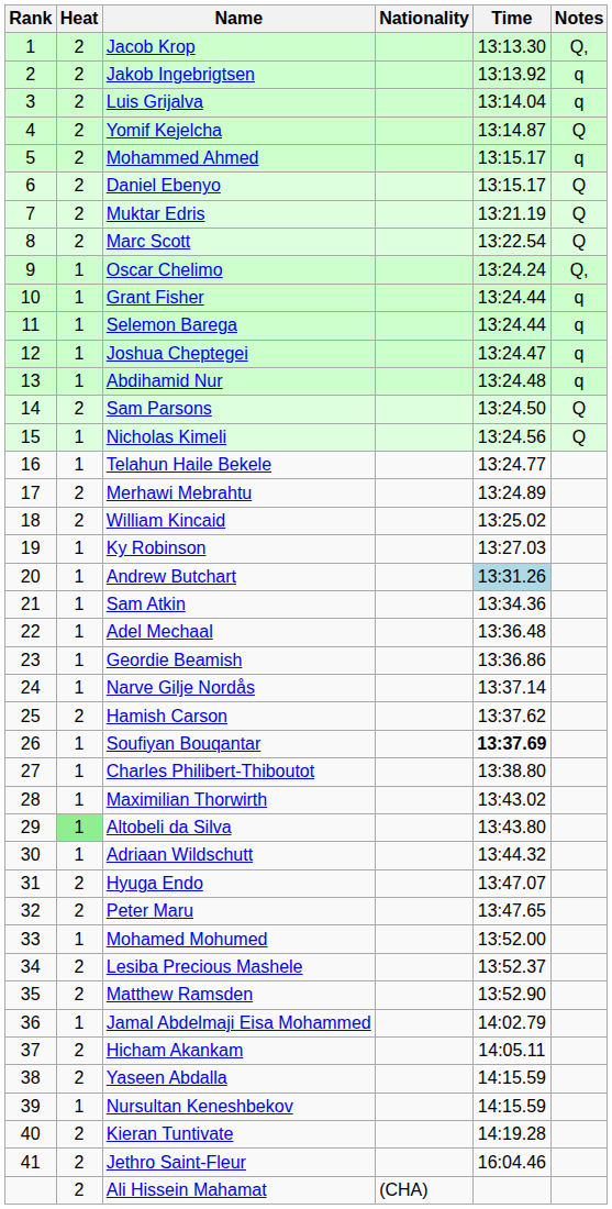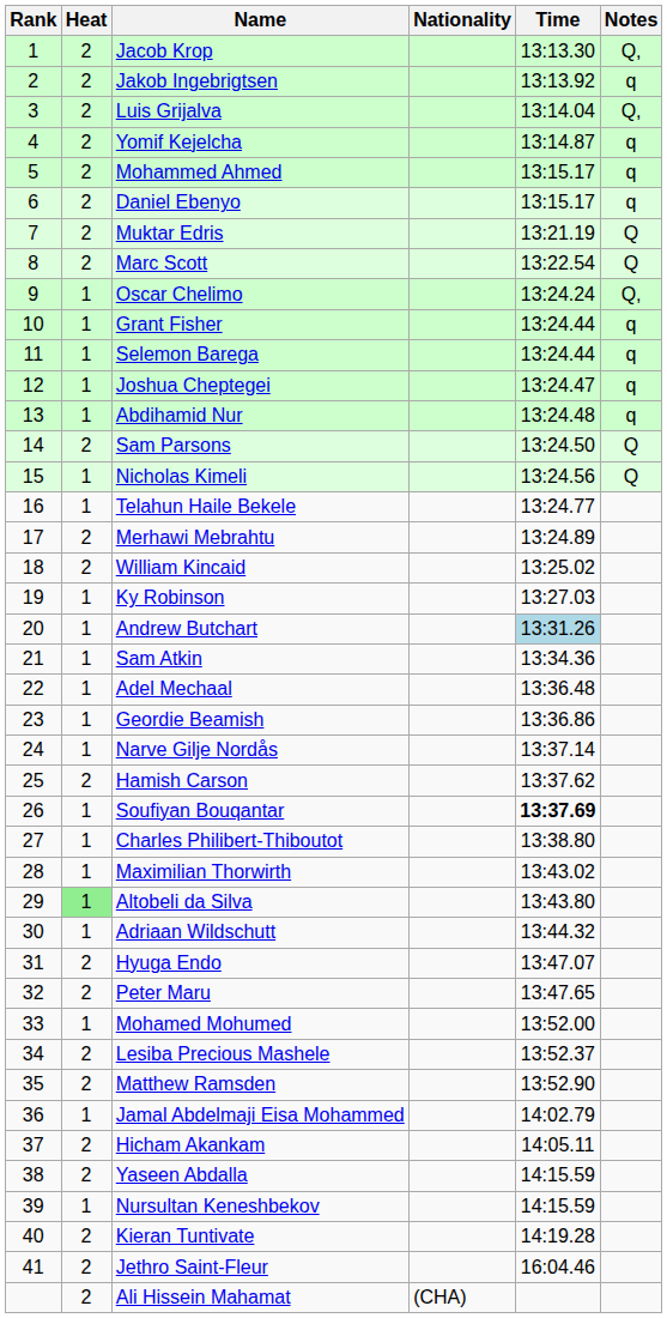Luis Grijalva | Notes: q -> Q,
Yomif Kejelcha | Notes: Q -> q
Daniel Ebenyo | Notes: Q -> q
